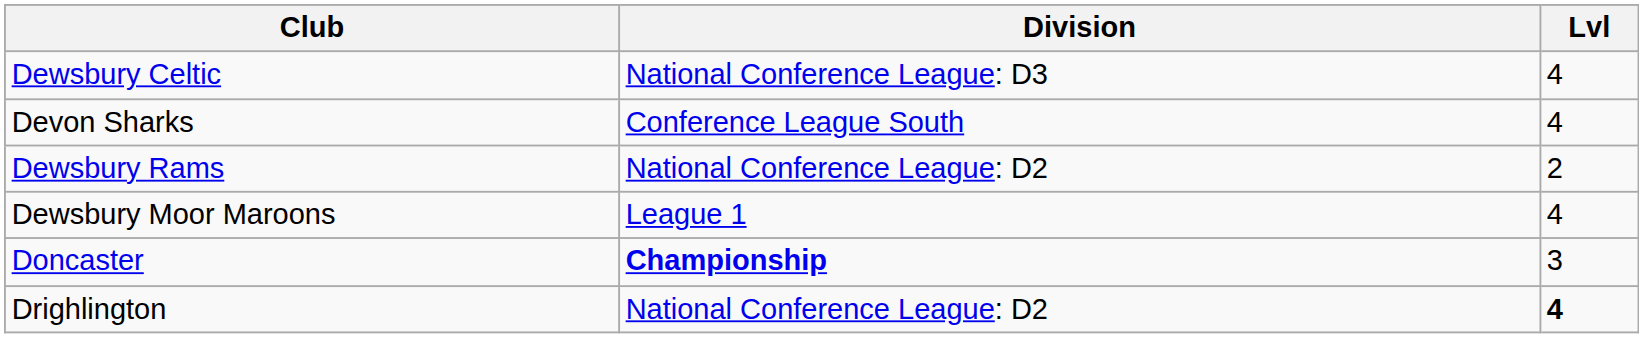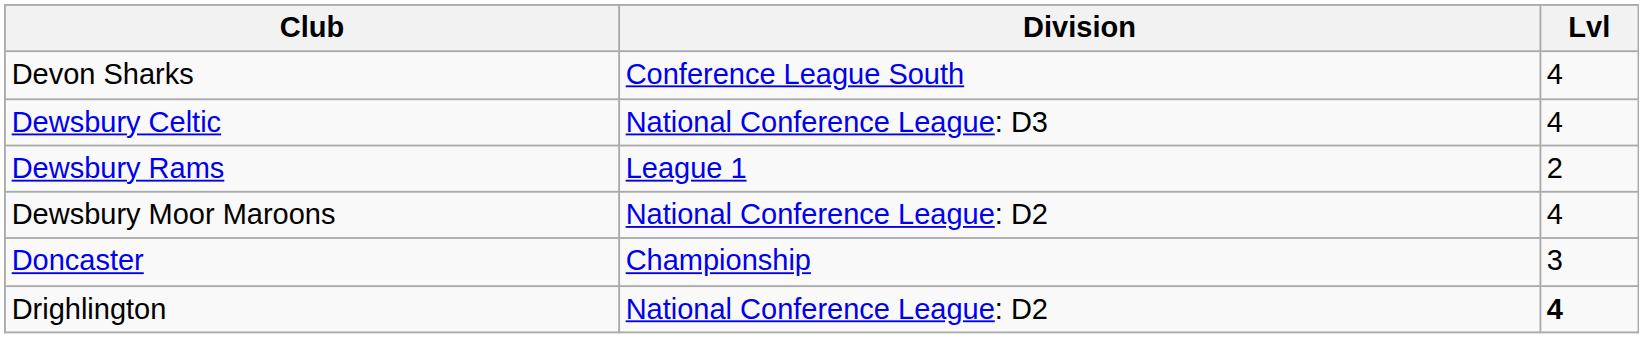rows swapped: Devon Sharks <-> Dewsbury Celtic
Dewsbury Rams | Division: National Conference League: D2 -> League 1
Dewsbury Moor Maroons | Division: League 1 -> National Conference League: D2
Doncaster | Division: bold -> normal
